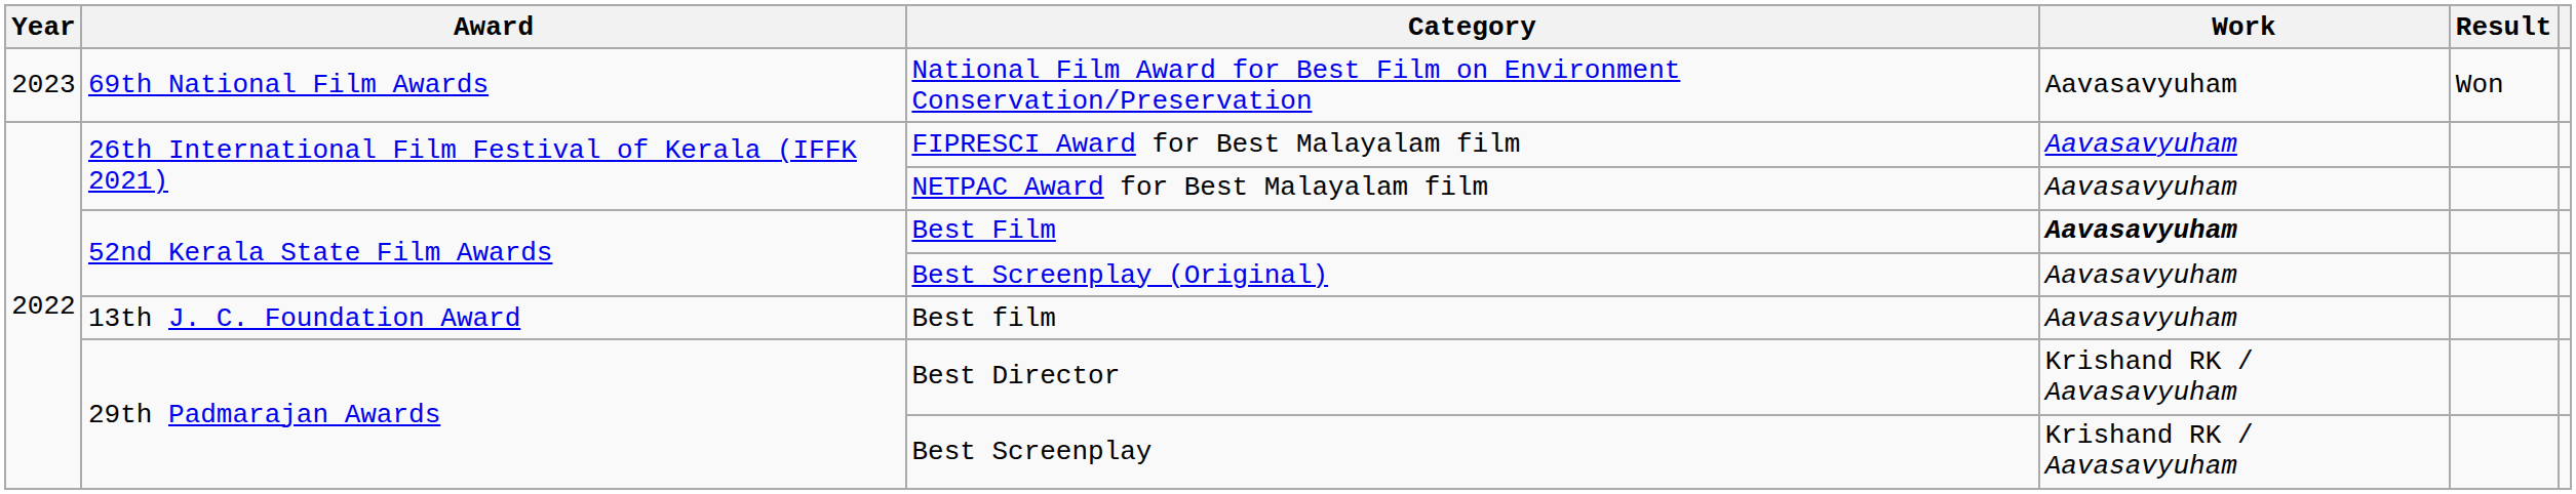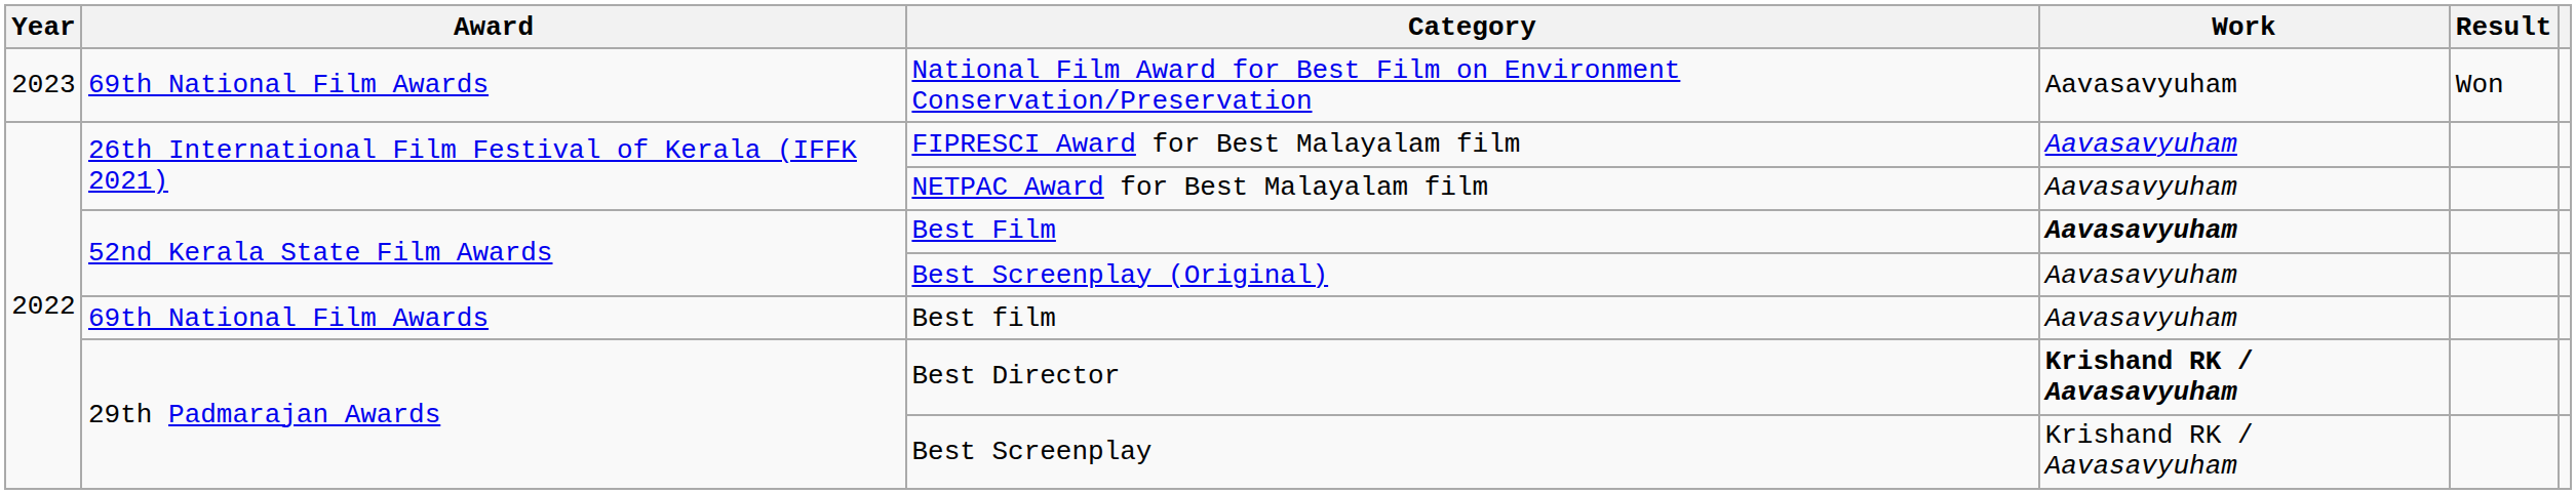Best film | Award: 13th J. C. Foundation Award -> 69th National Film Awards
Best Director | Work: normal -> bold
